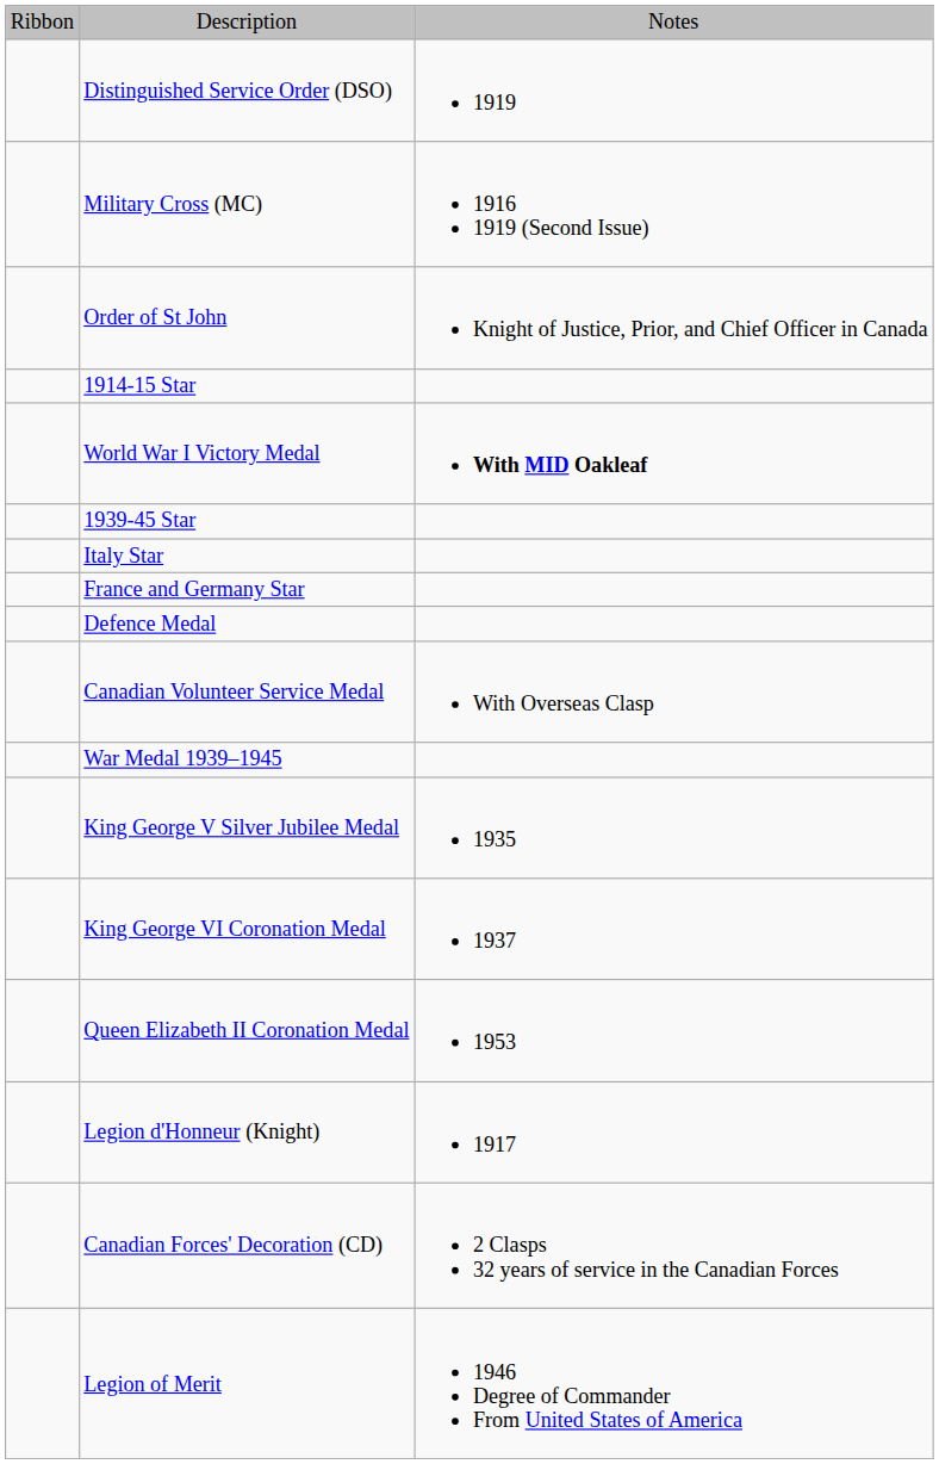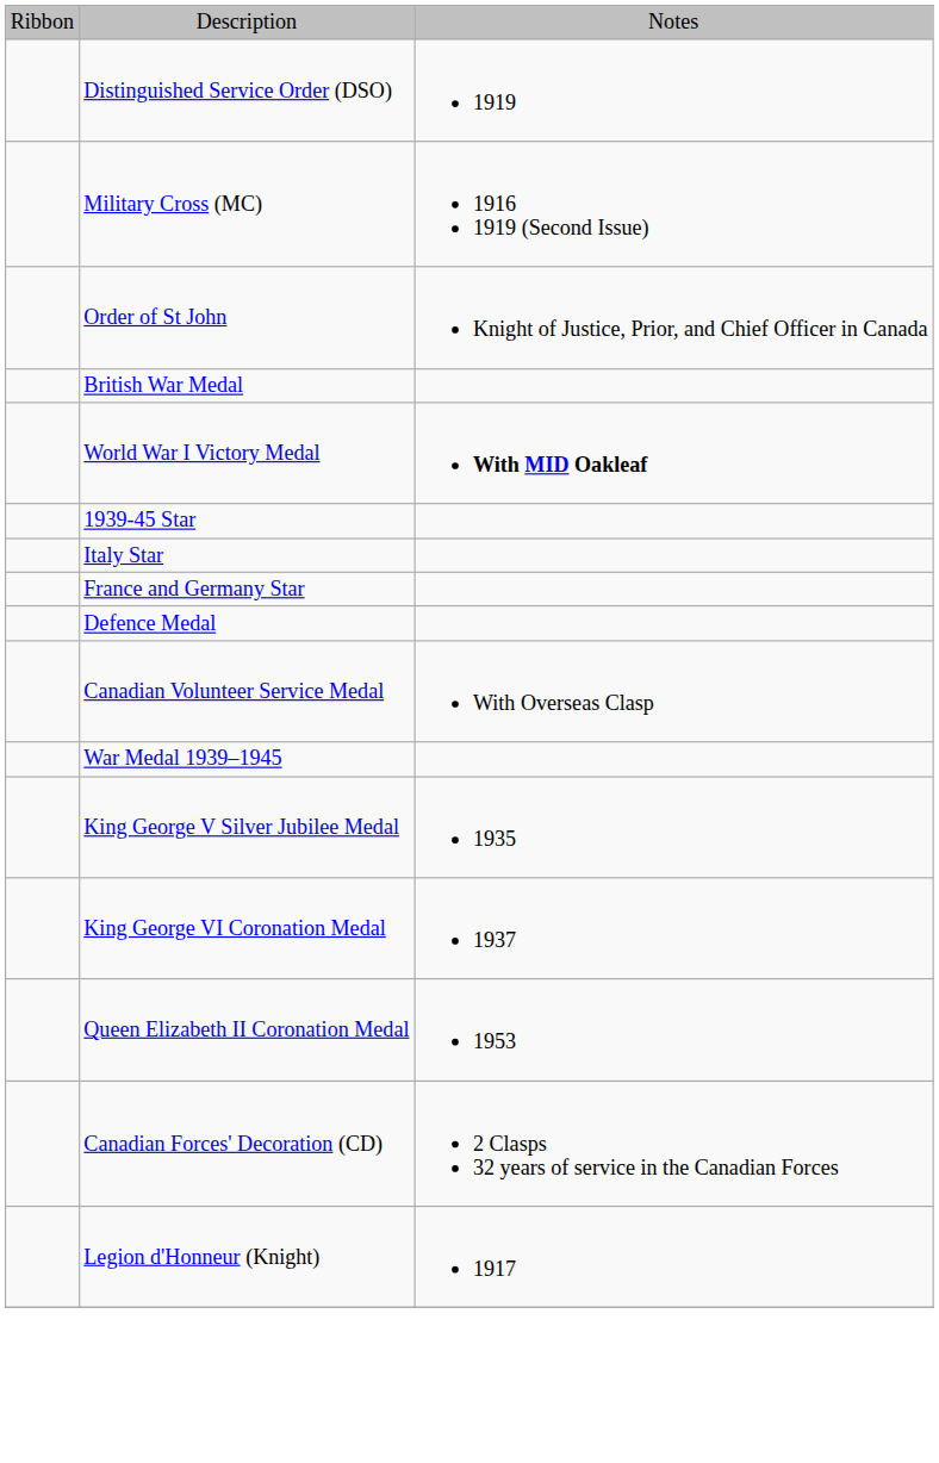- row: 1914-15 Star
+ row: British War Medal
rows swapped: Canadian Forces' Decoration (CD) <-> Legion d'Honneur (Knight)
- row: Legion of Merit | 1946 Degree of Commander From United States of America
